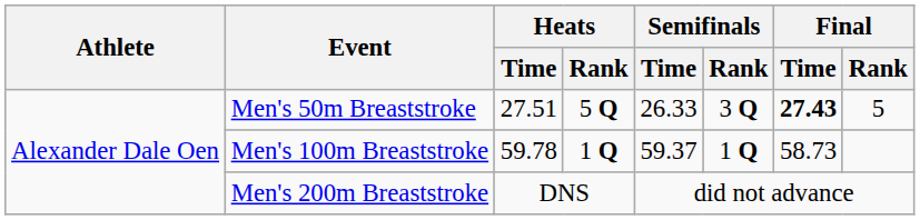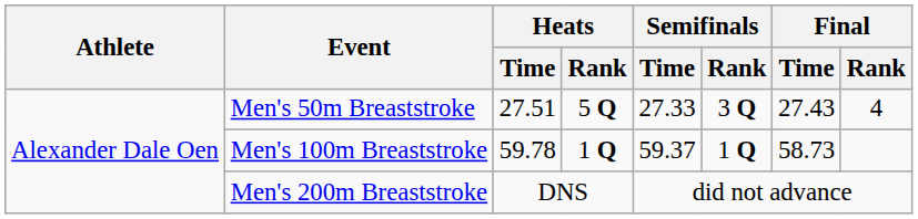Men's 50m Breaststroke | Semifinals / Time: 26.33 -> 27.33
Men's 50m Breaststroke | Final / Time: bold -> normal
Men's 50m Breaststroke | Final / Rank: 5 -> 4
